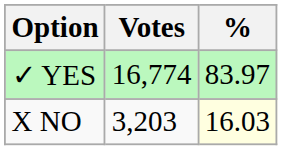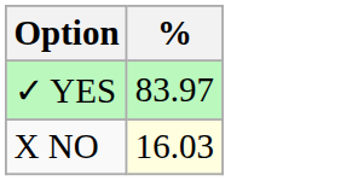- column: Votes | 16,774 | 3,203
